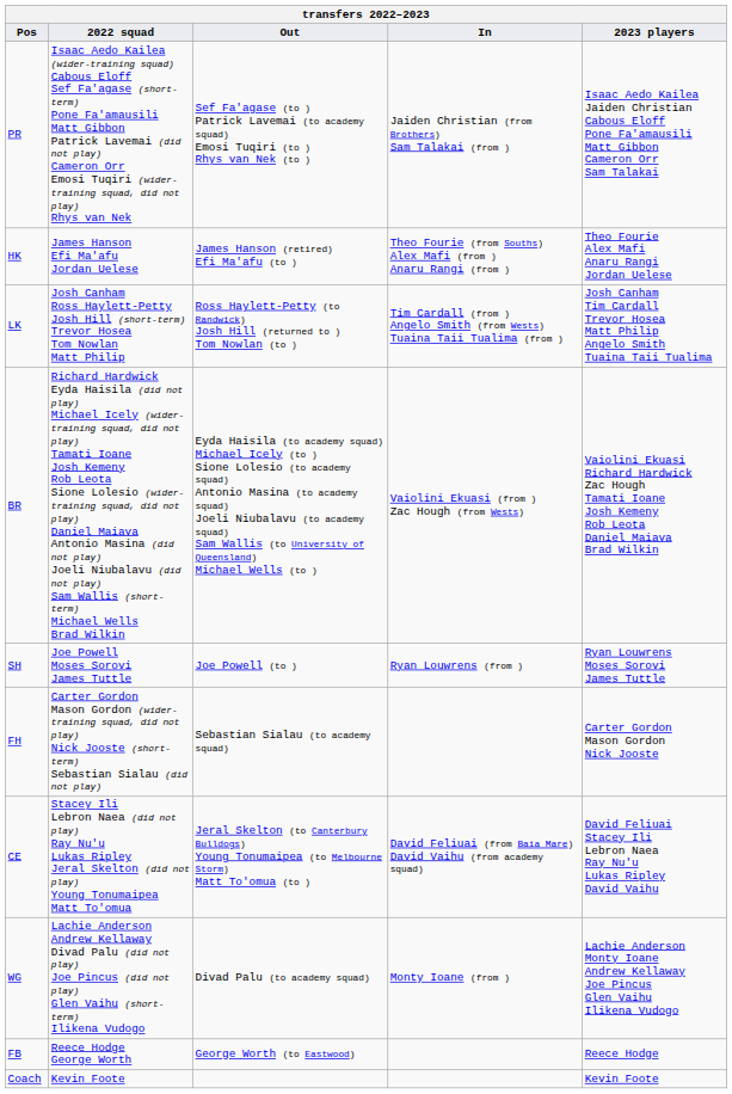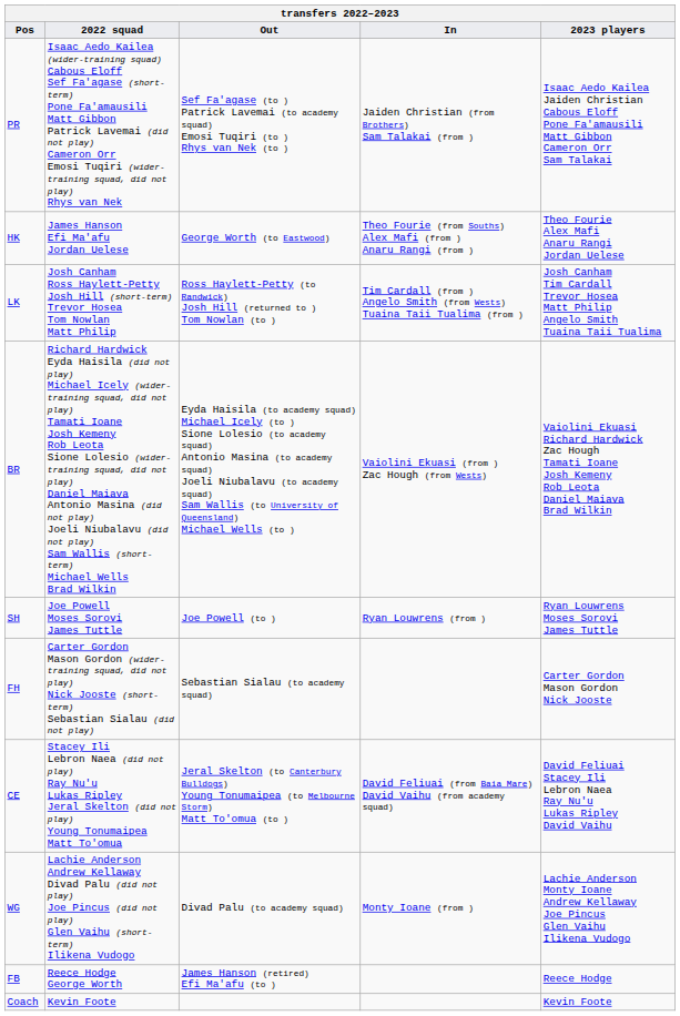HK | Out: James Hanson (retired) Efi Ma'afu (to ) -> George Worth (to Eastwood)
FB | Out: George Worth (to Eastwood) -> James Hanson (retired) Efi Ma'afu (to )
